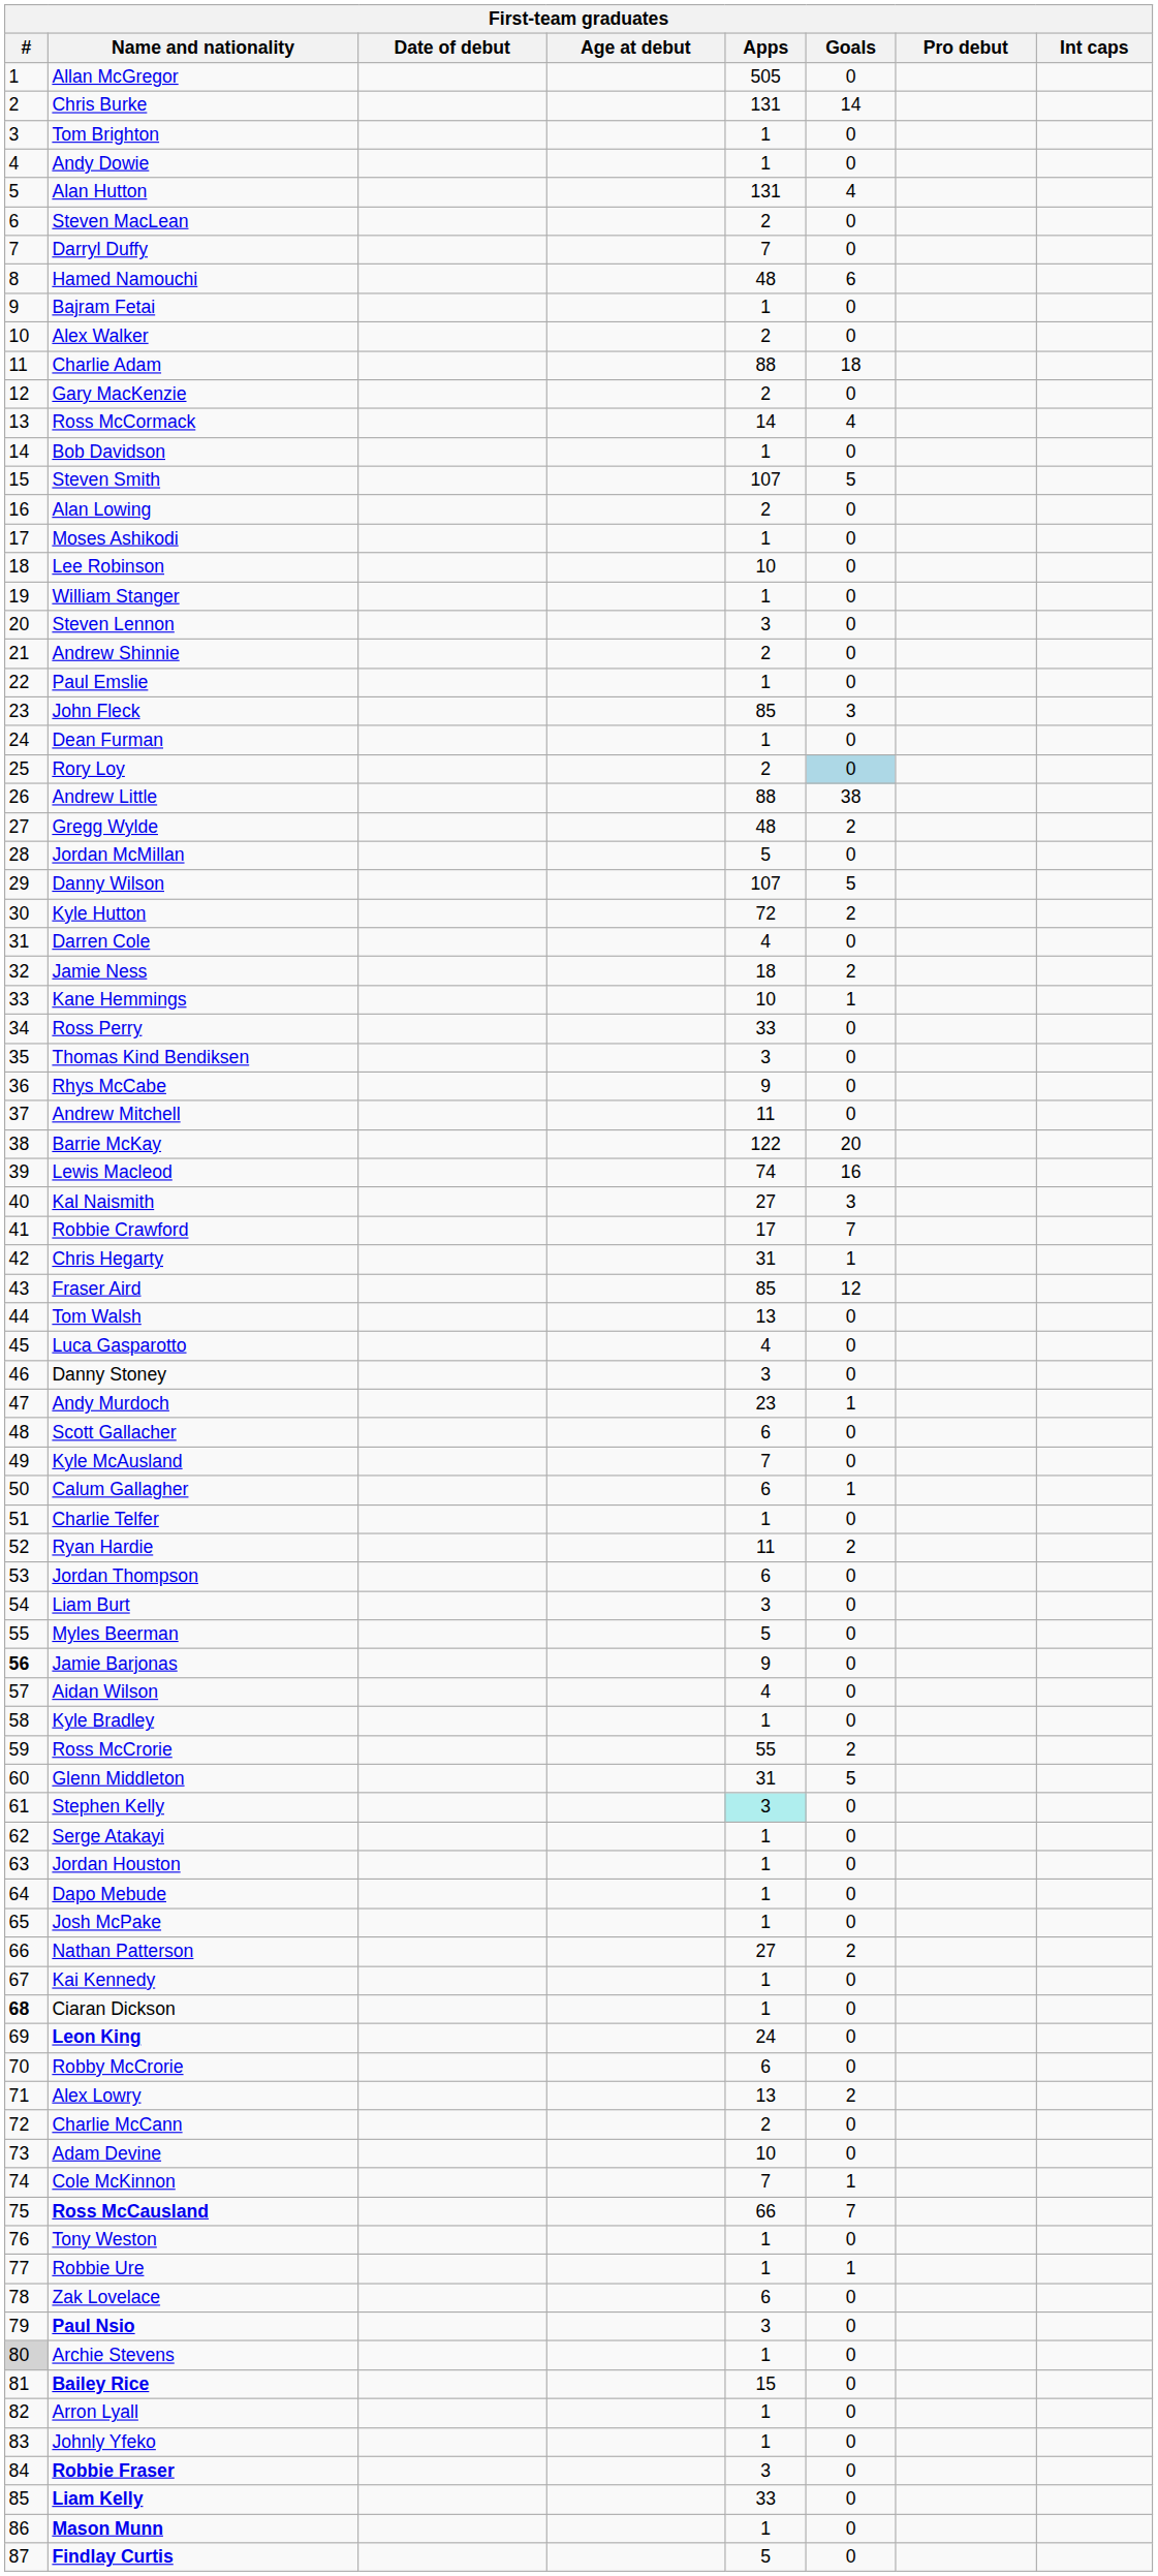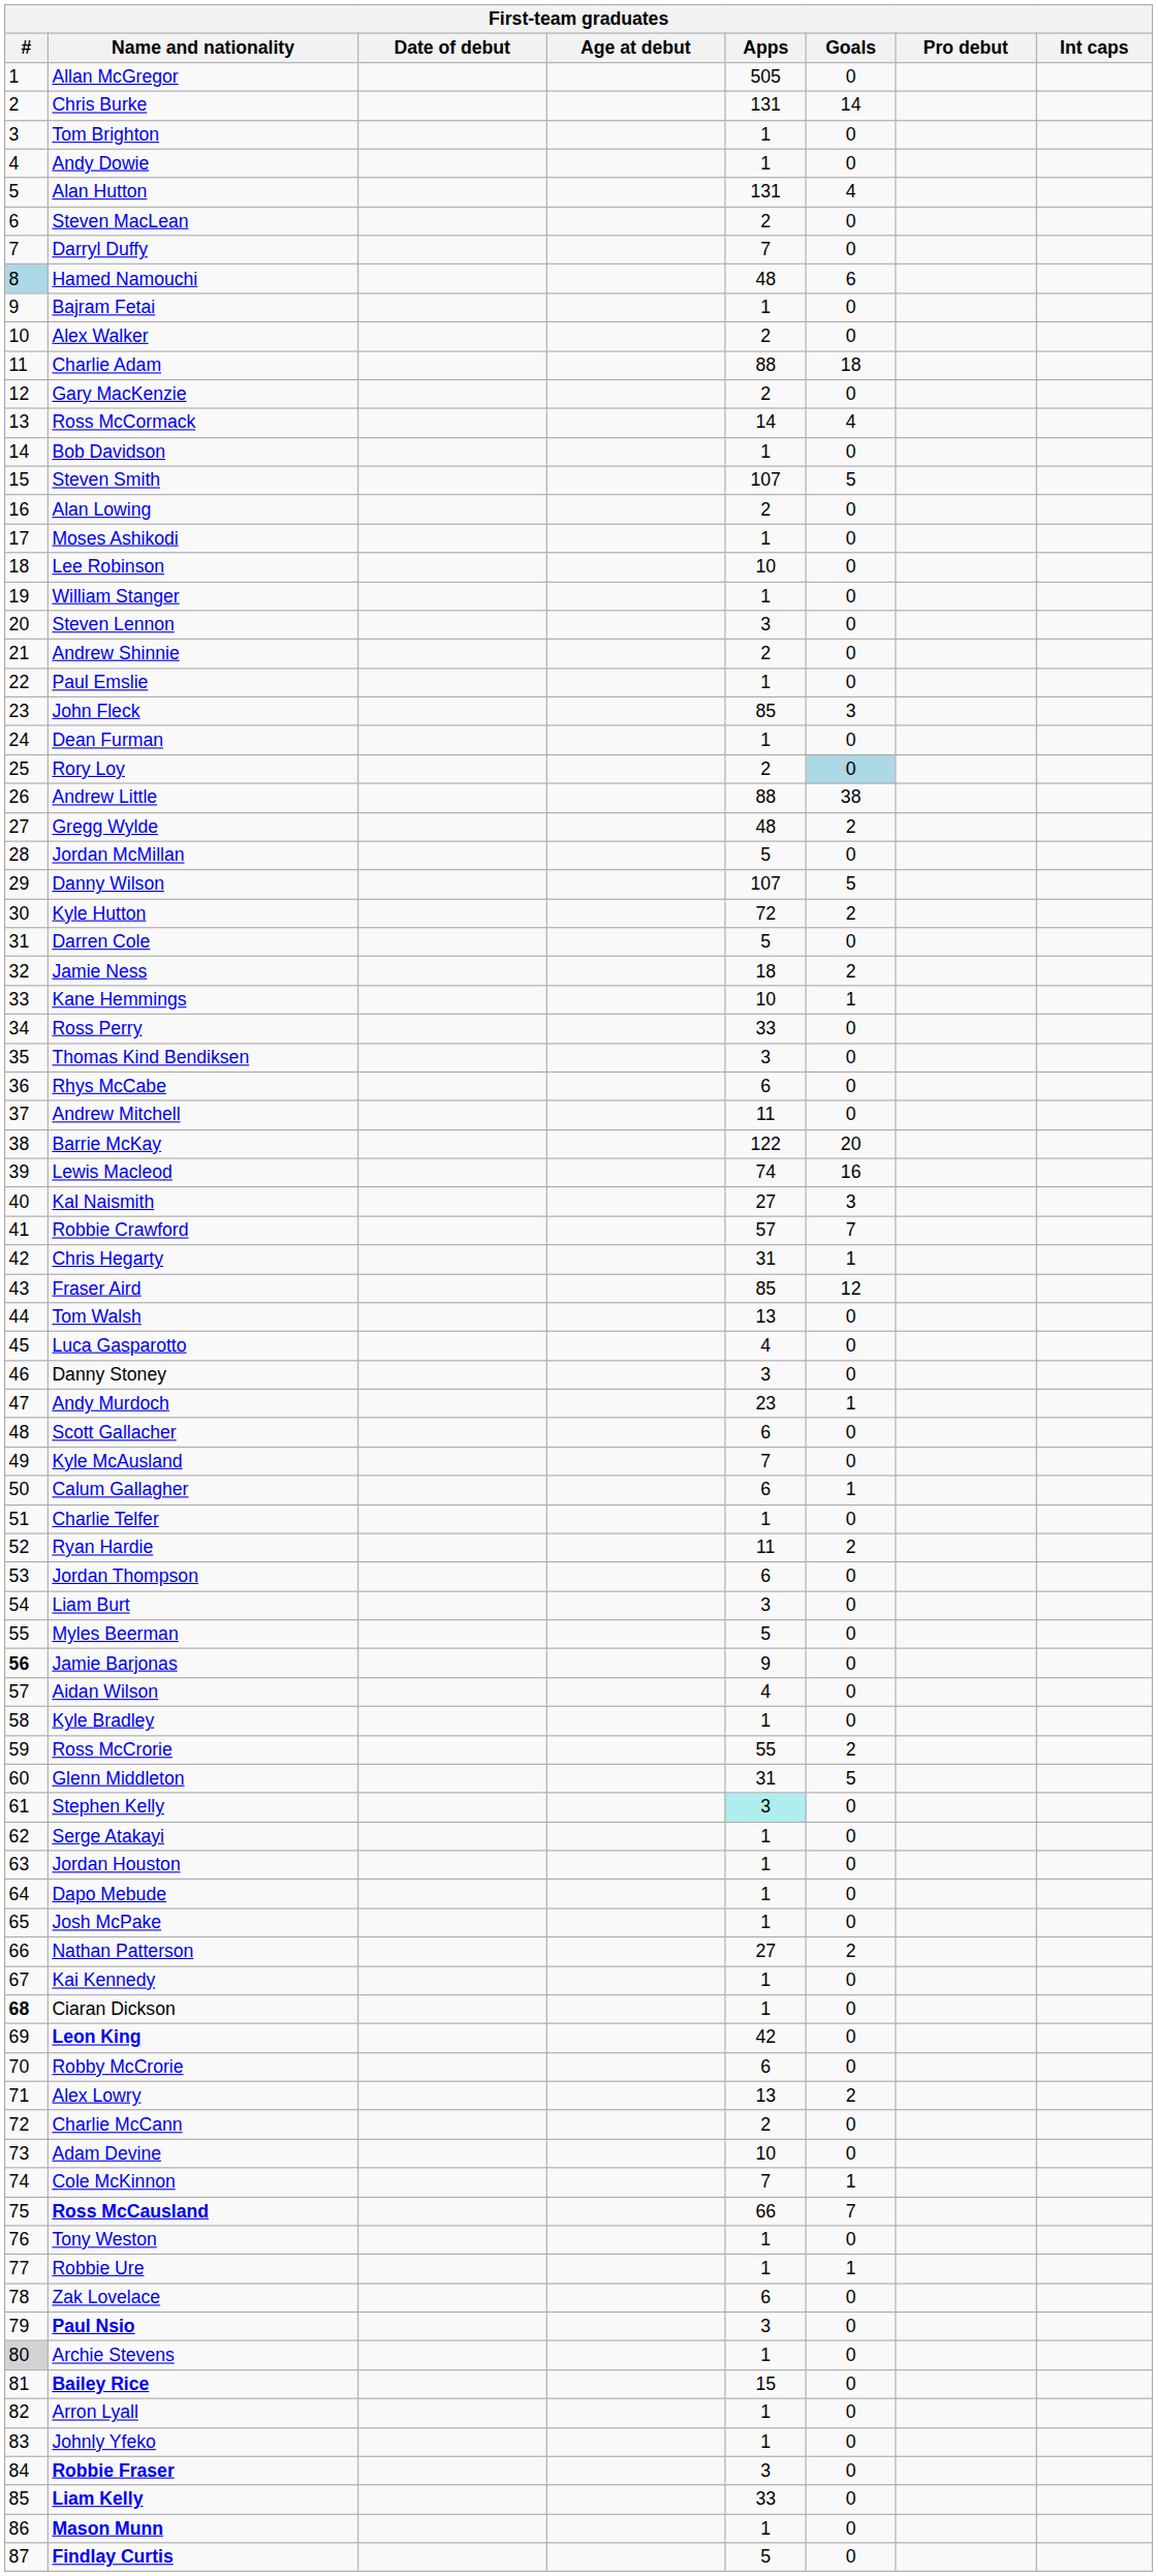Hamed Namouchi | #: no background -> lightblue background
Darren Cole | Apps: 4 -> 5
Rhys McCabe | Apps: 9 -> 6
Robbie Crawford | Apps: 17 -> 57
Leon King | Apps: 24 -> 42
